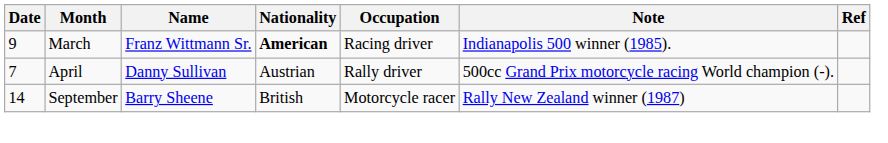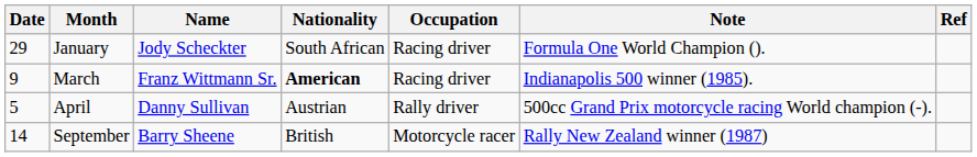+ row: 29 | January | Jody Scheckter | South African | Racing driver | Formula One World Champion ().
April | Date: 7 -> 5
